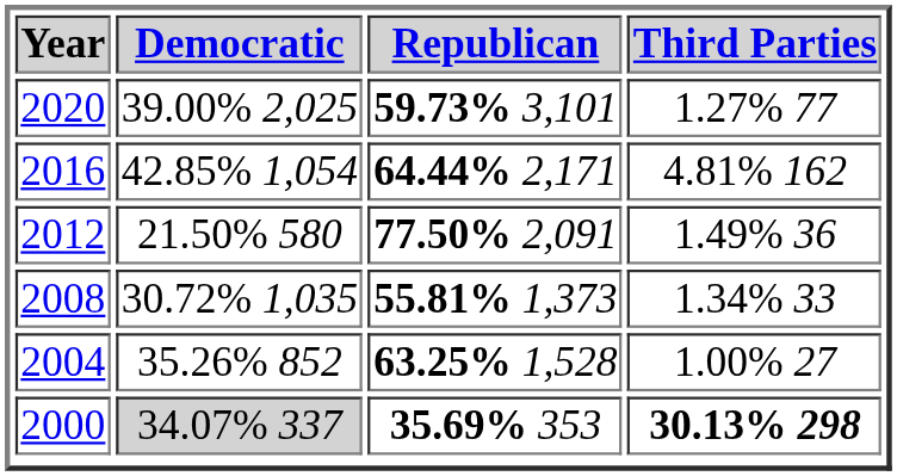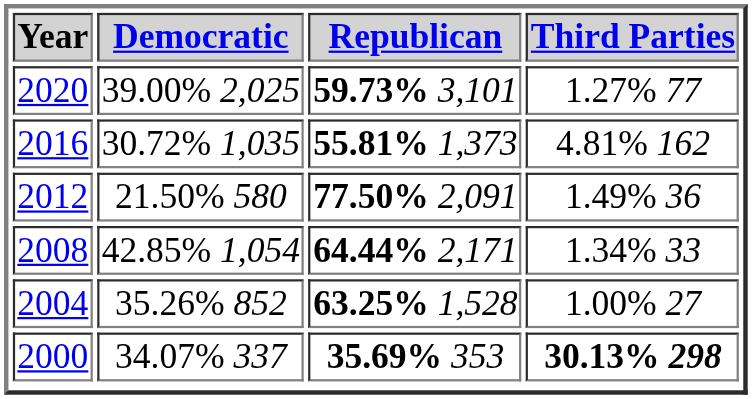2016 | Democratic: 42.85% 1,054 -> 30.72% 1,035
2016 | Republican: 64.44% 2,171 -> 55.81% 1,373
2008 | Democratic: 30.72% 1,035 -> 42.85% 1,054
2008 | Republican: 55.81% 1,373 -> 64.44% 2,171
2000 | Democratic: lightgrey background -> no background
